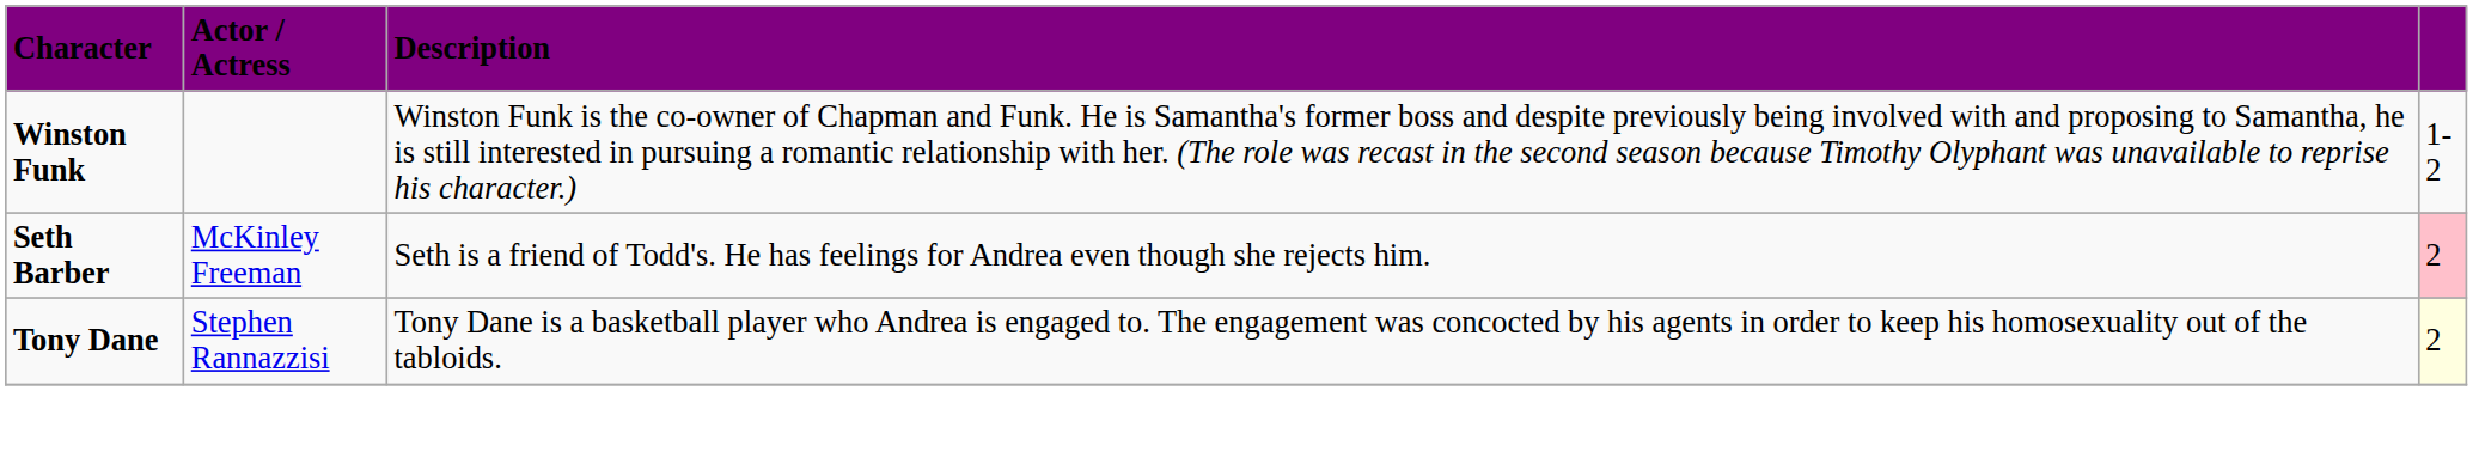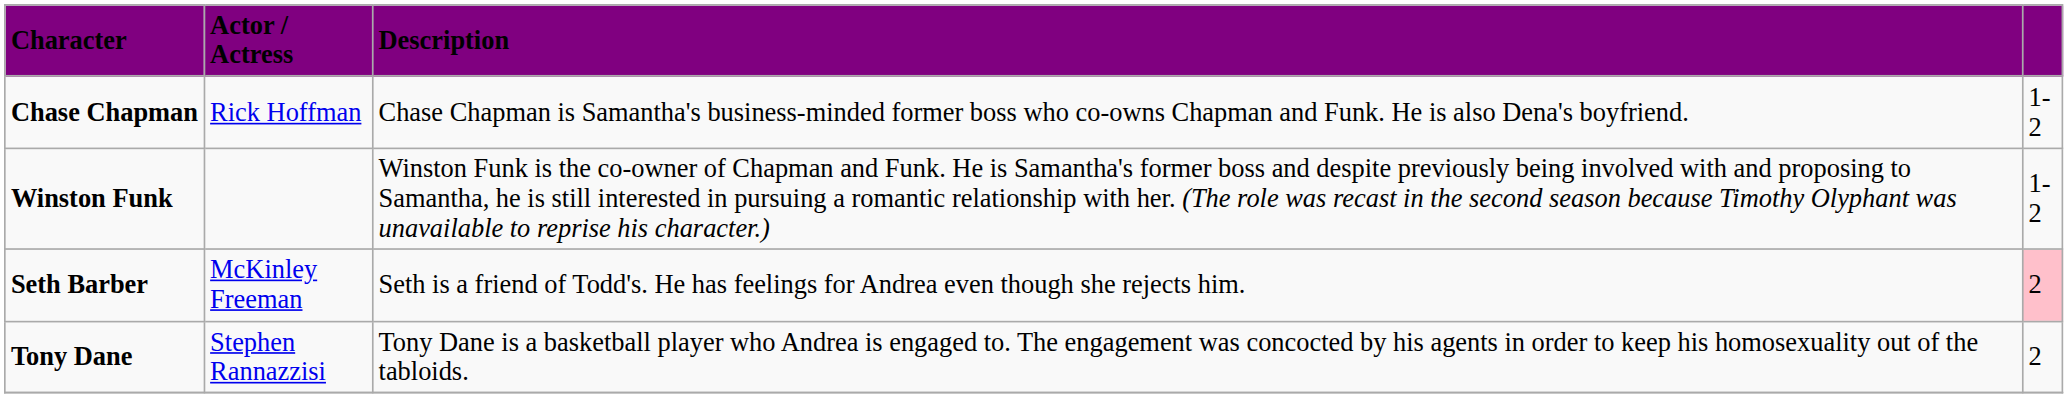+ row: Chase Chapman | Rick Hoffman | Chase Chapman is Samantha's business-minded former boss who co-owns Chapman and Funk. He is also Dena's boyfriend. | 1-2
Tony Dane | column 4: lightyellow background -> no background
